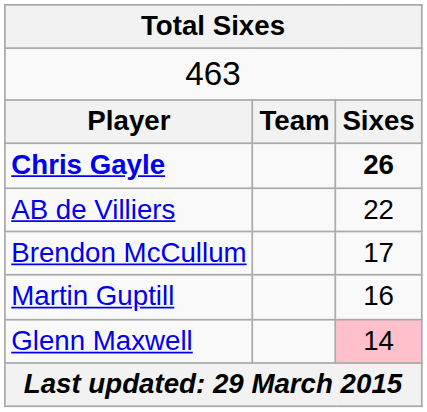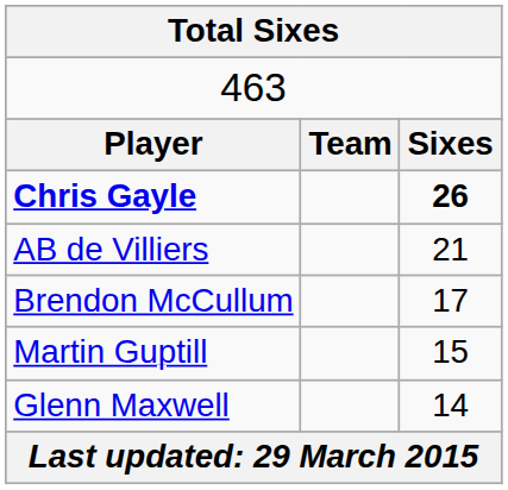AB de Villiers | column 3: 22 -> 21
Martin Guptill | column 3: 16 -> 15
Glenn Maxwell | column 3: pink background -> no background
